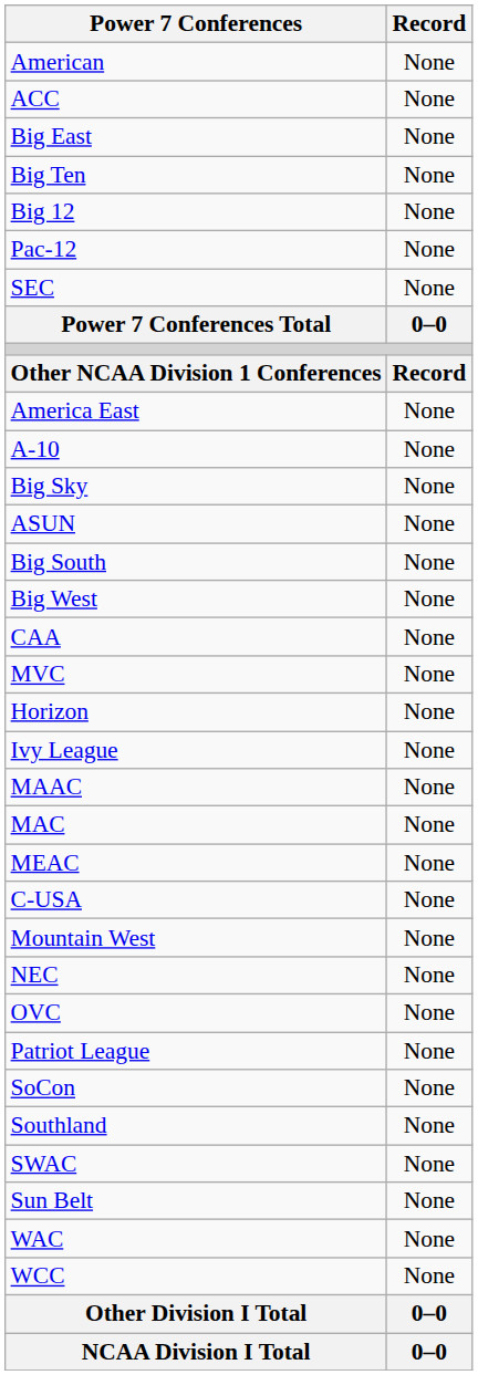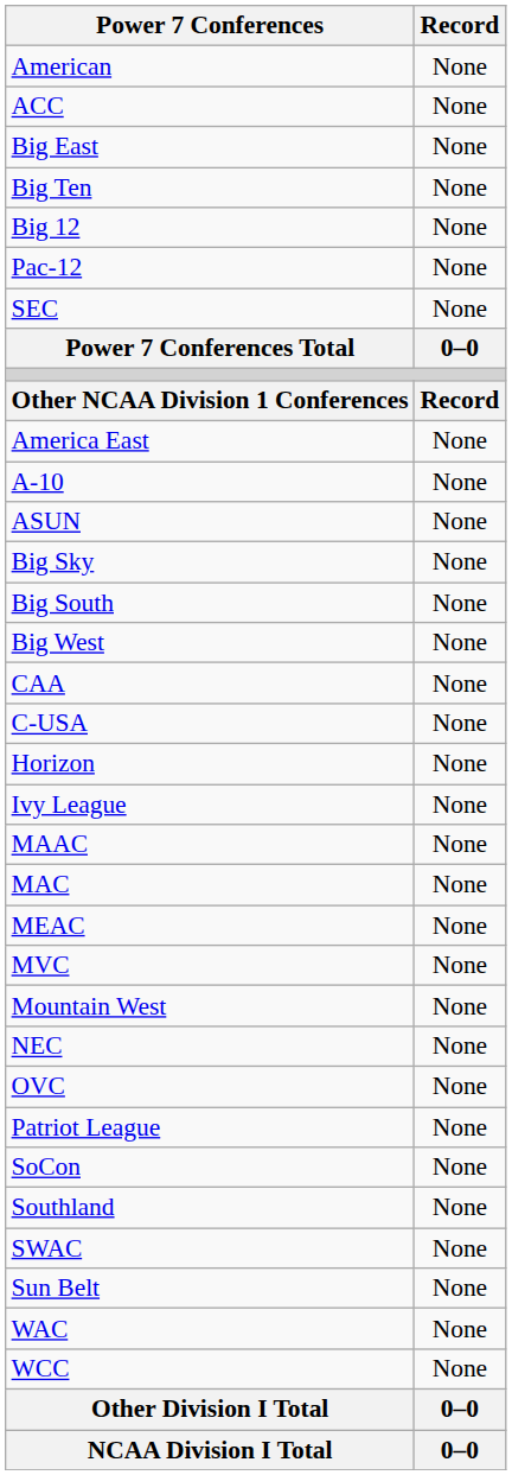rows swapped: ASUN <-> Big Sky
rows swapped: C-USA <-> MVC
